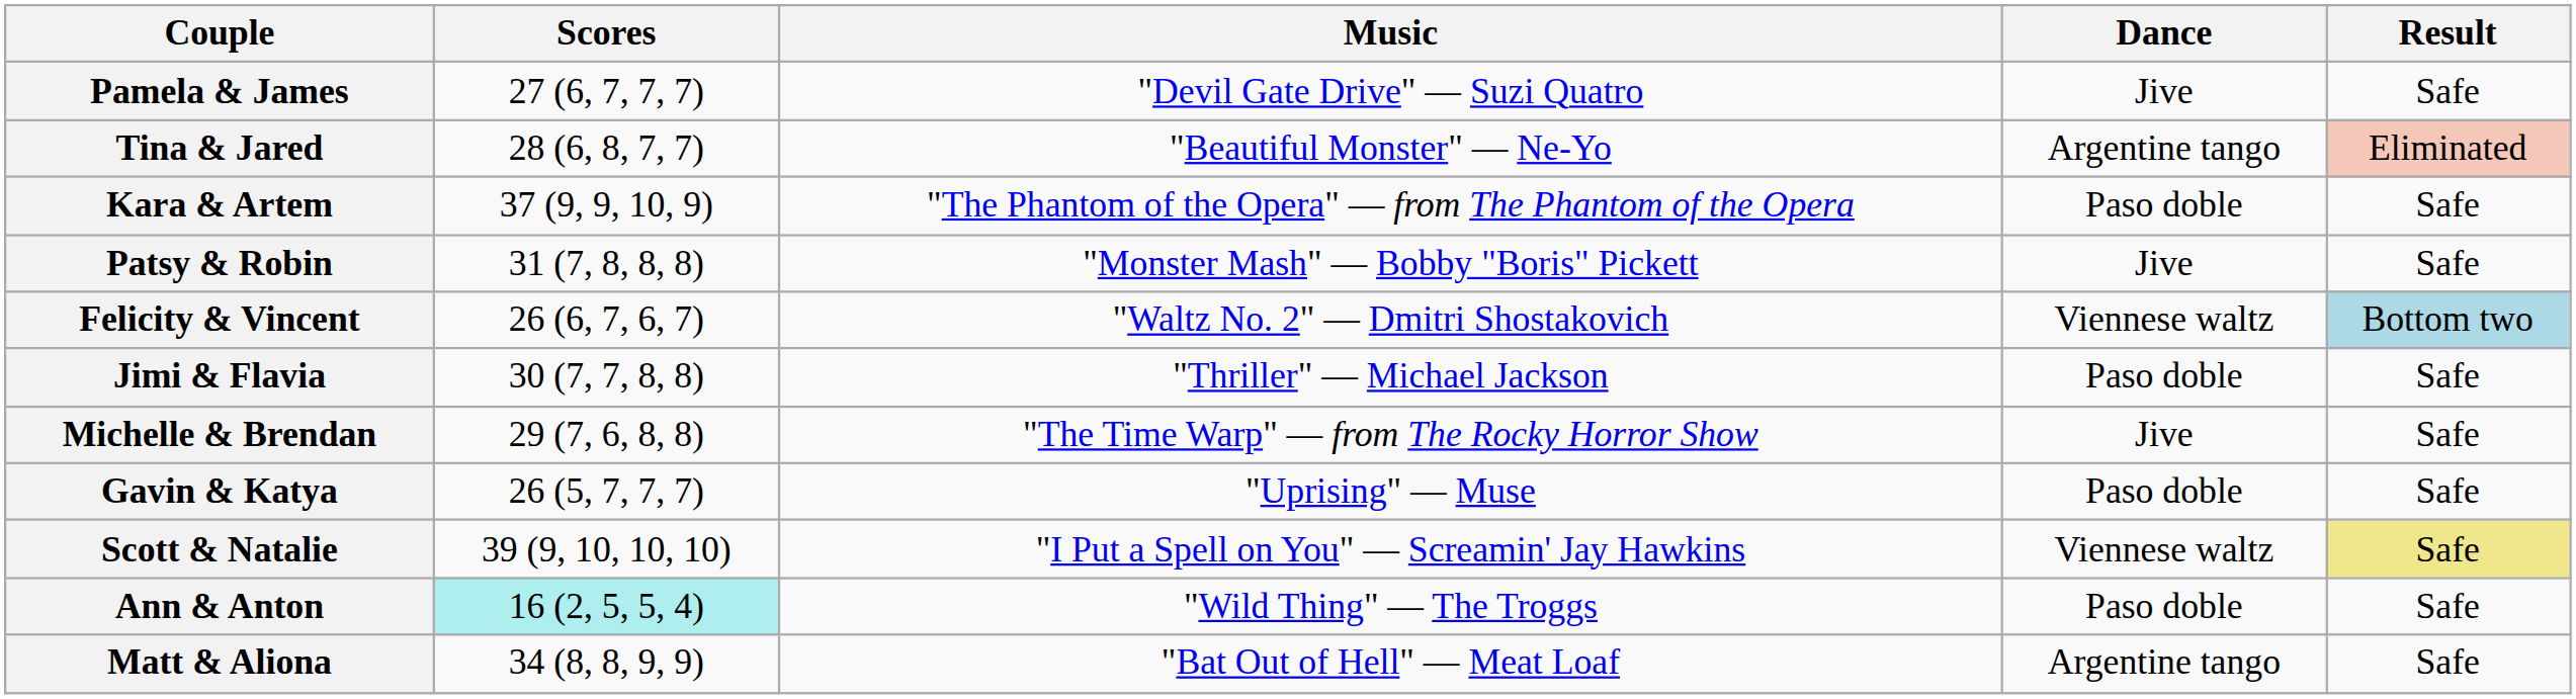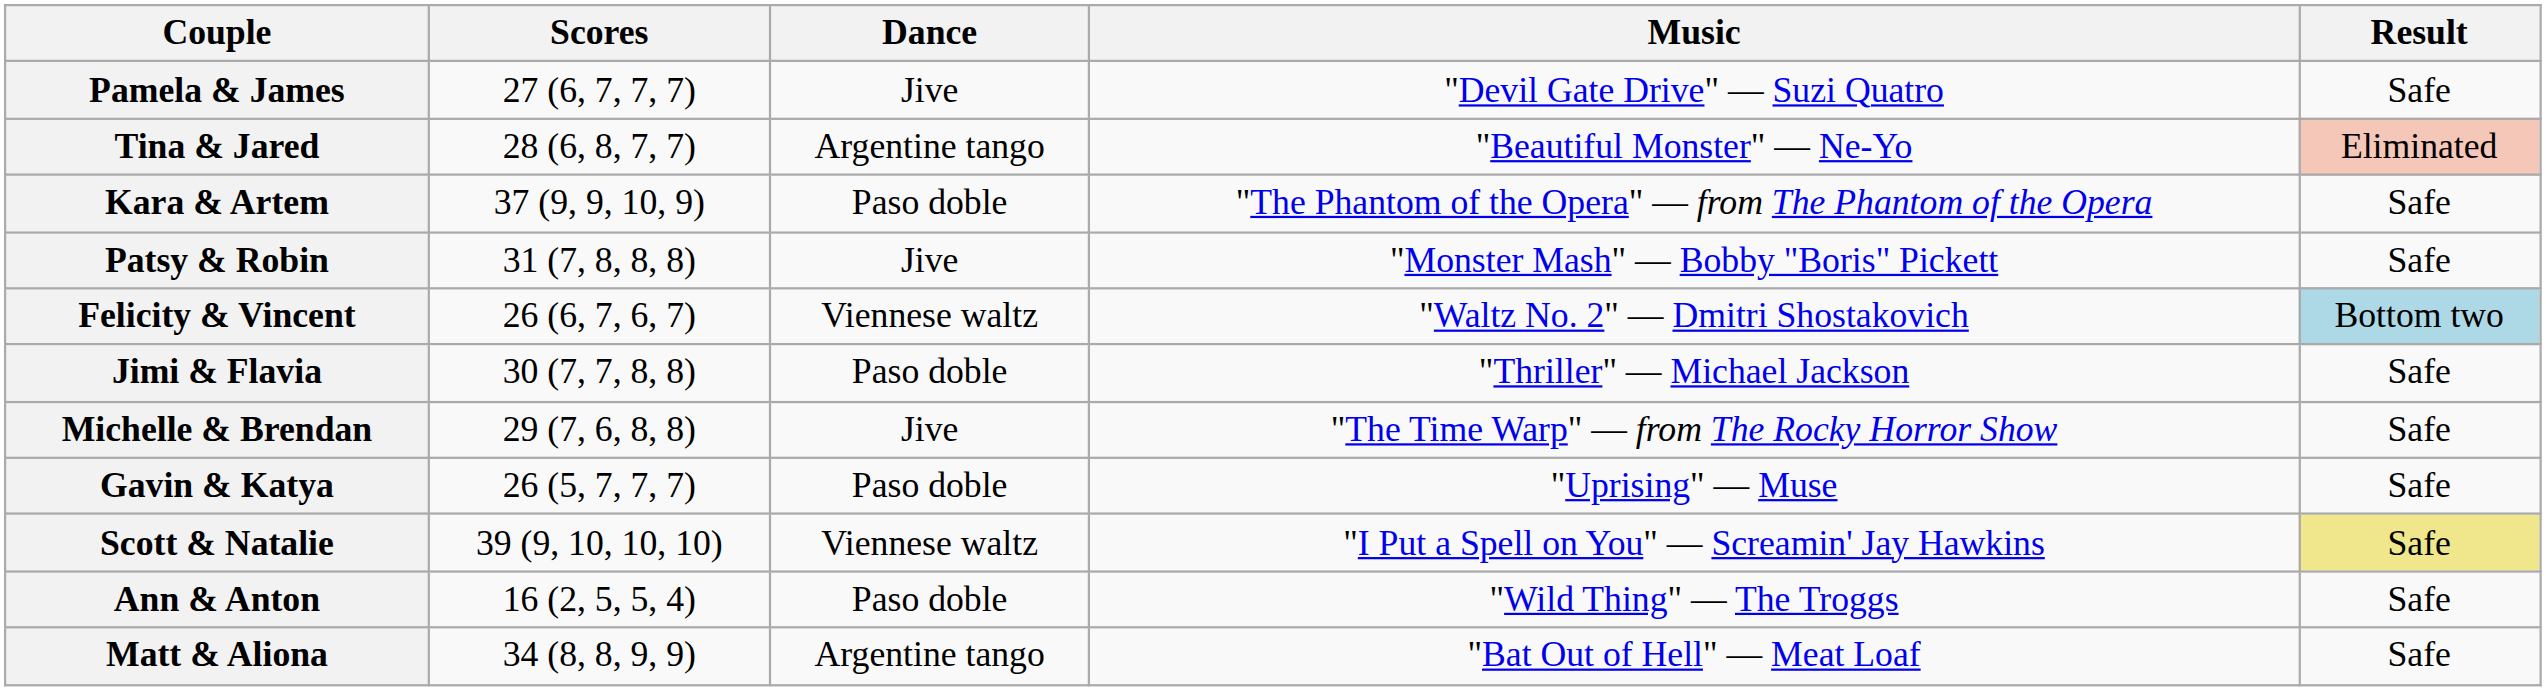columns swapped: Dance <-> Music
Ann & Anton | Scores: paleturquoise background -> no background
